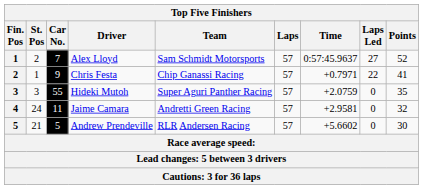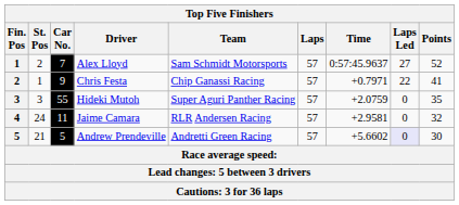Jaime Camara | Team: Andretti Green Racing -> RLR Andersen Racing
Andrew Prendeville | Team: RLR Andersen Racing -> Andretti Green Racing
Andrew Prendeville | Laps Led: no background -> lavender background
